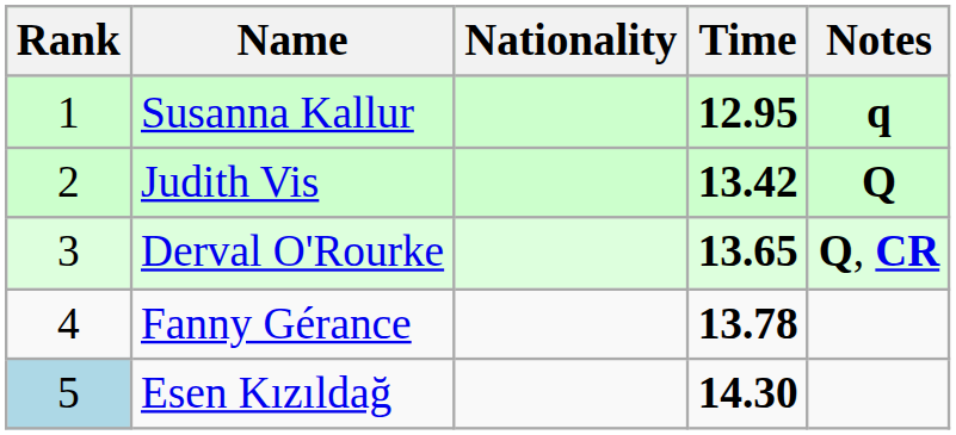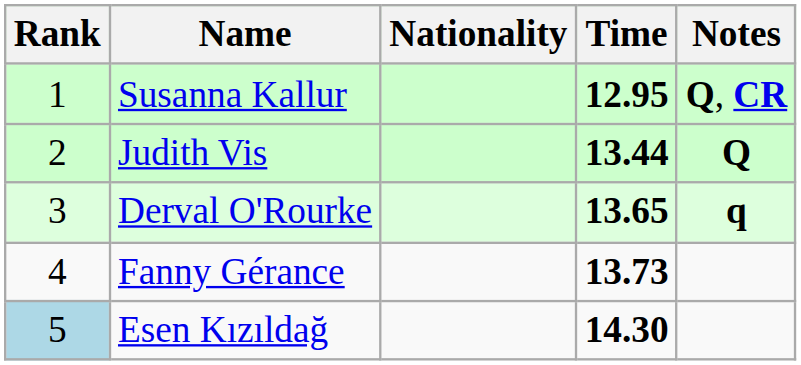Susanna Kallur | Notes: q -> Q, CR
Judith Vis | Time: 13.42 -> 13.44
Derval O'Rourke | Notes: Q, CR -> q
Fanny Gérance | Time: 13.78 -> 13.73
